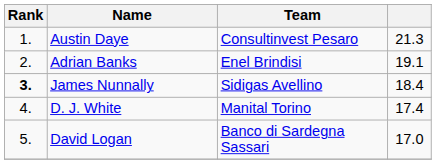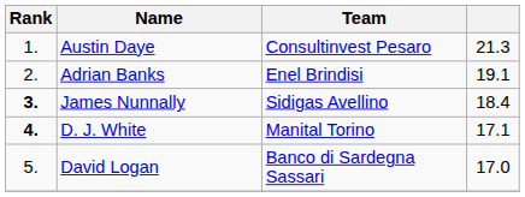D. J. White | Rank: normal -> bold
D. J. White | column 4: 17.4 -> 17.1
